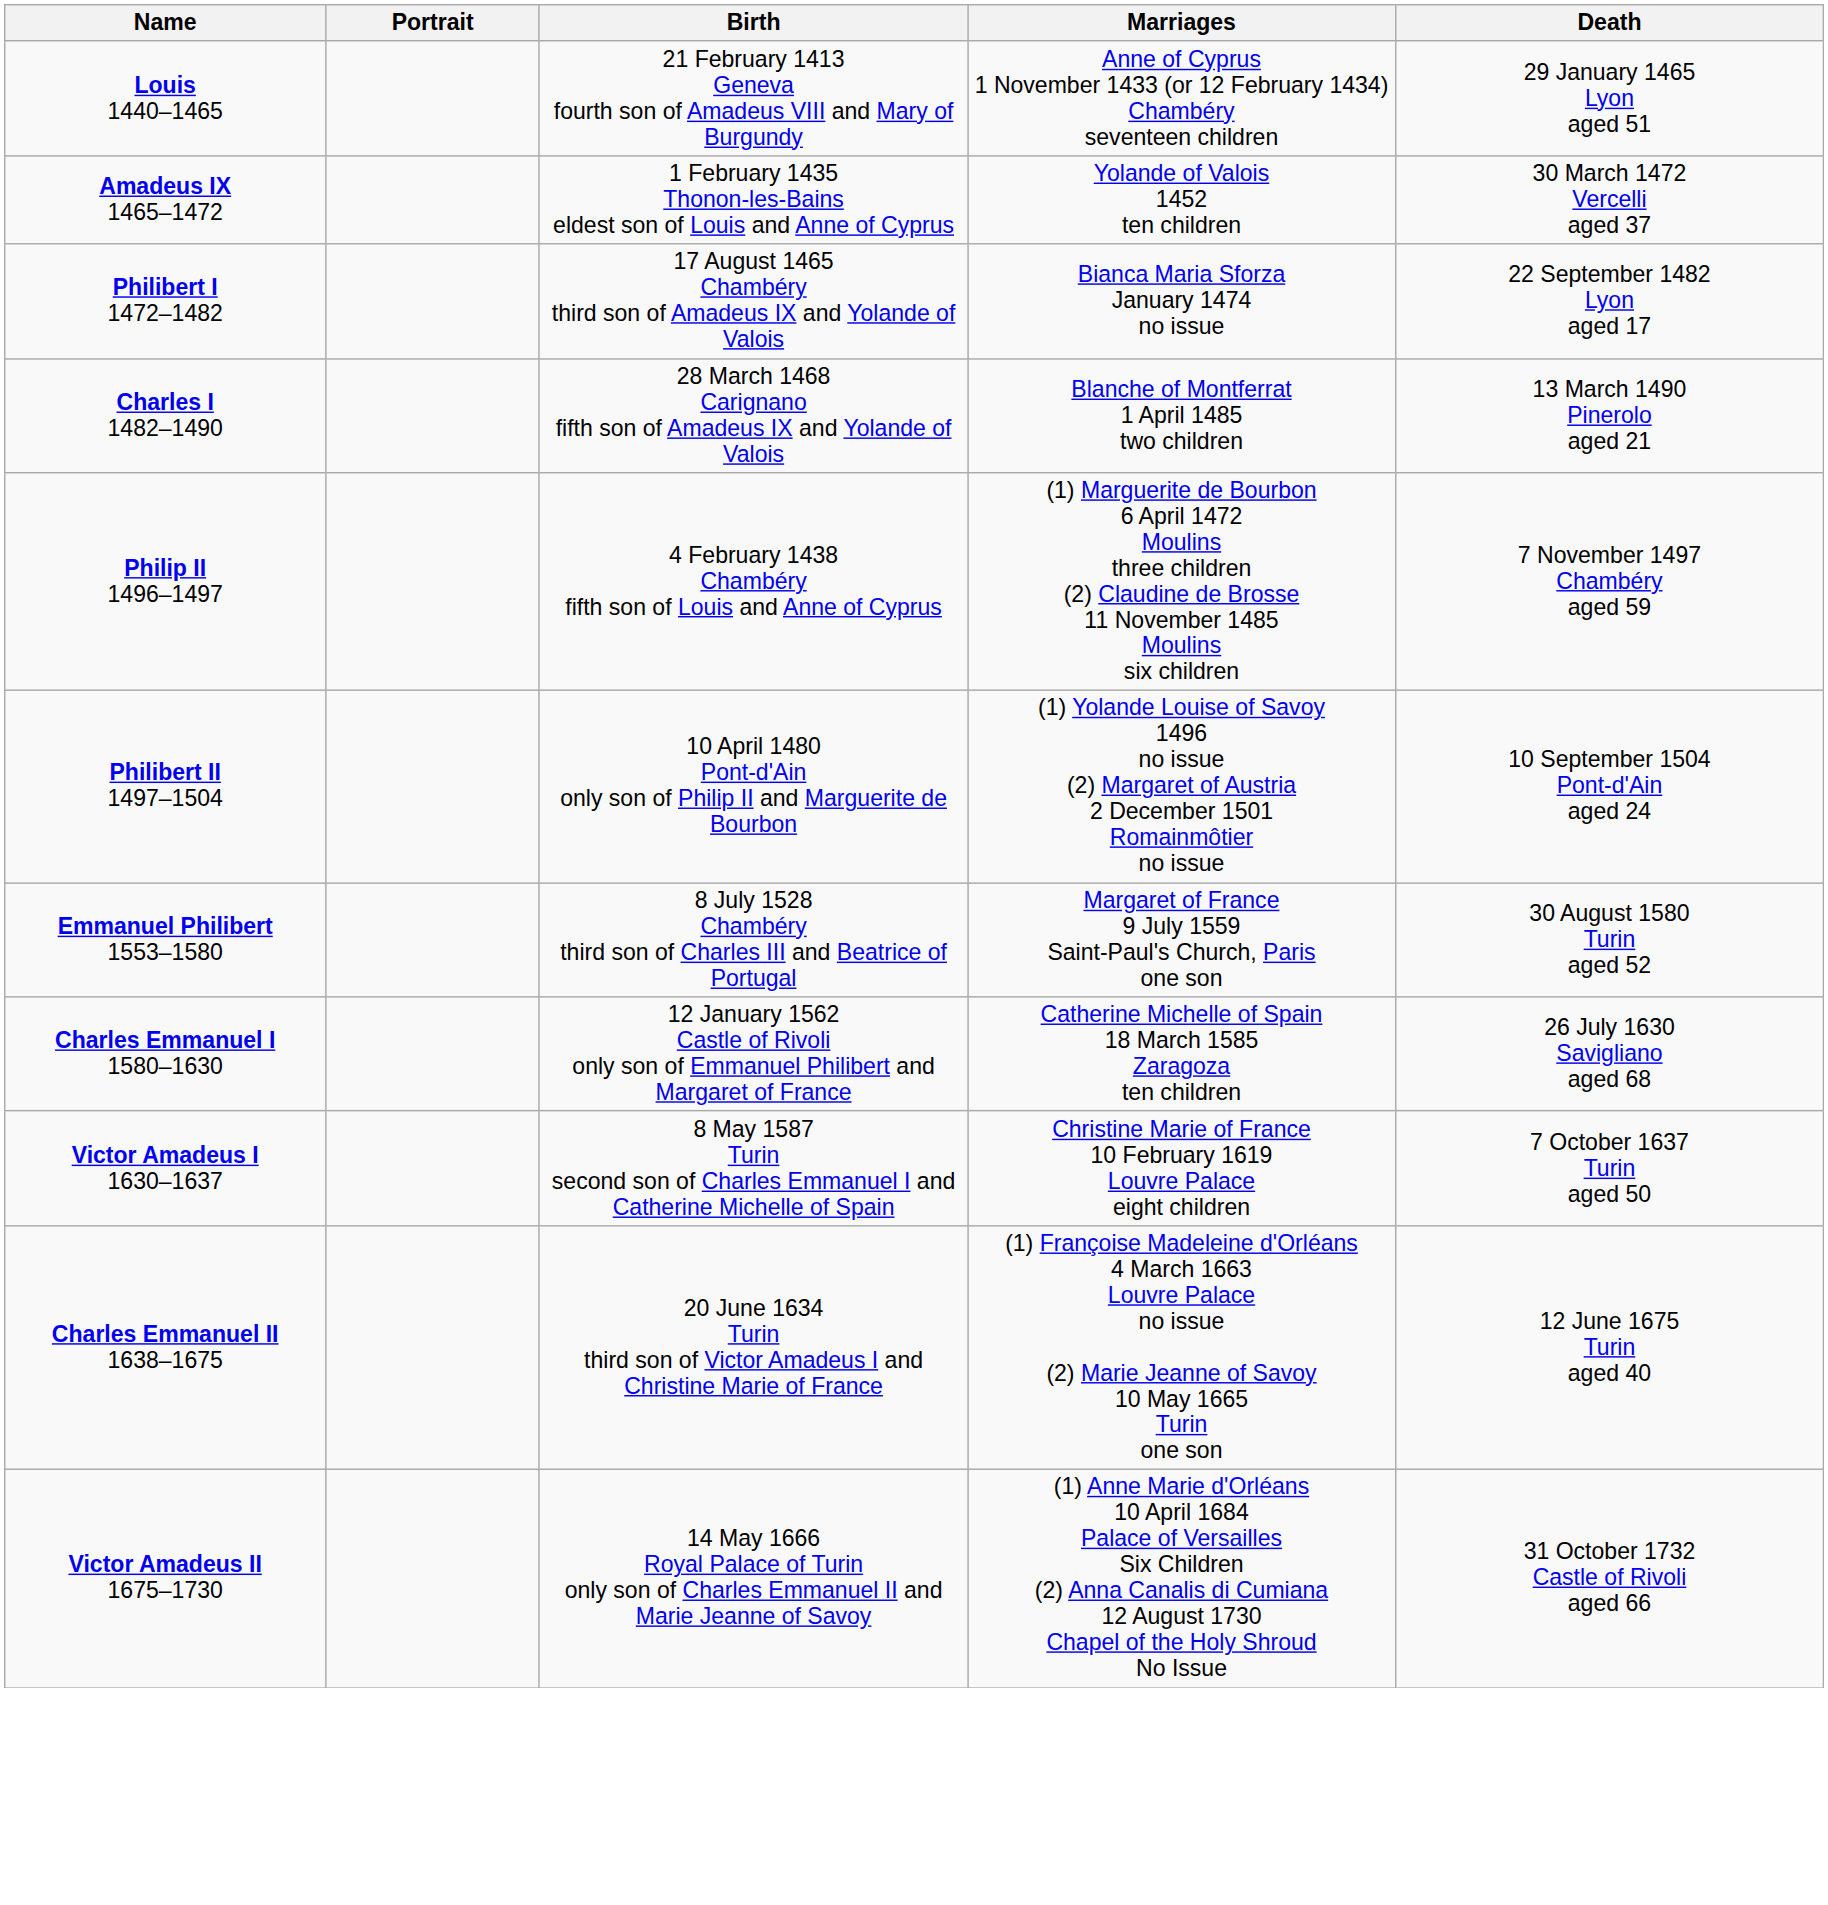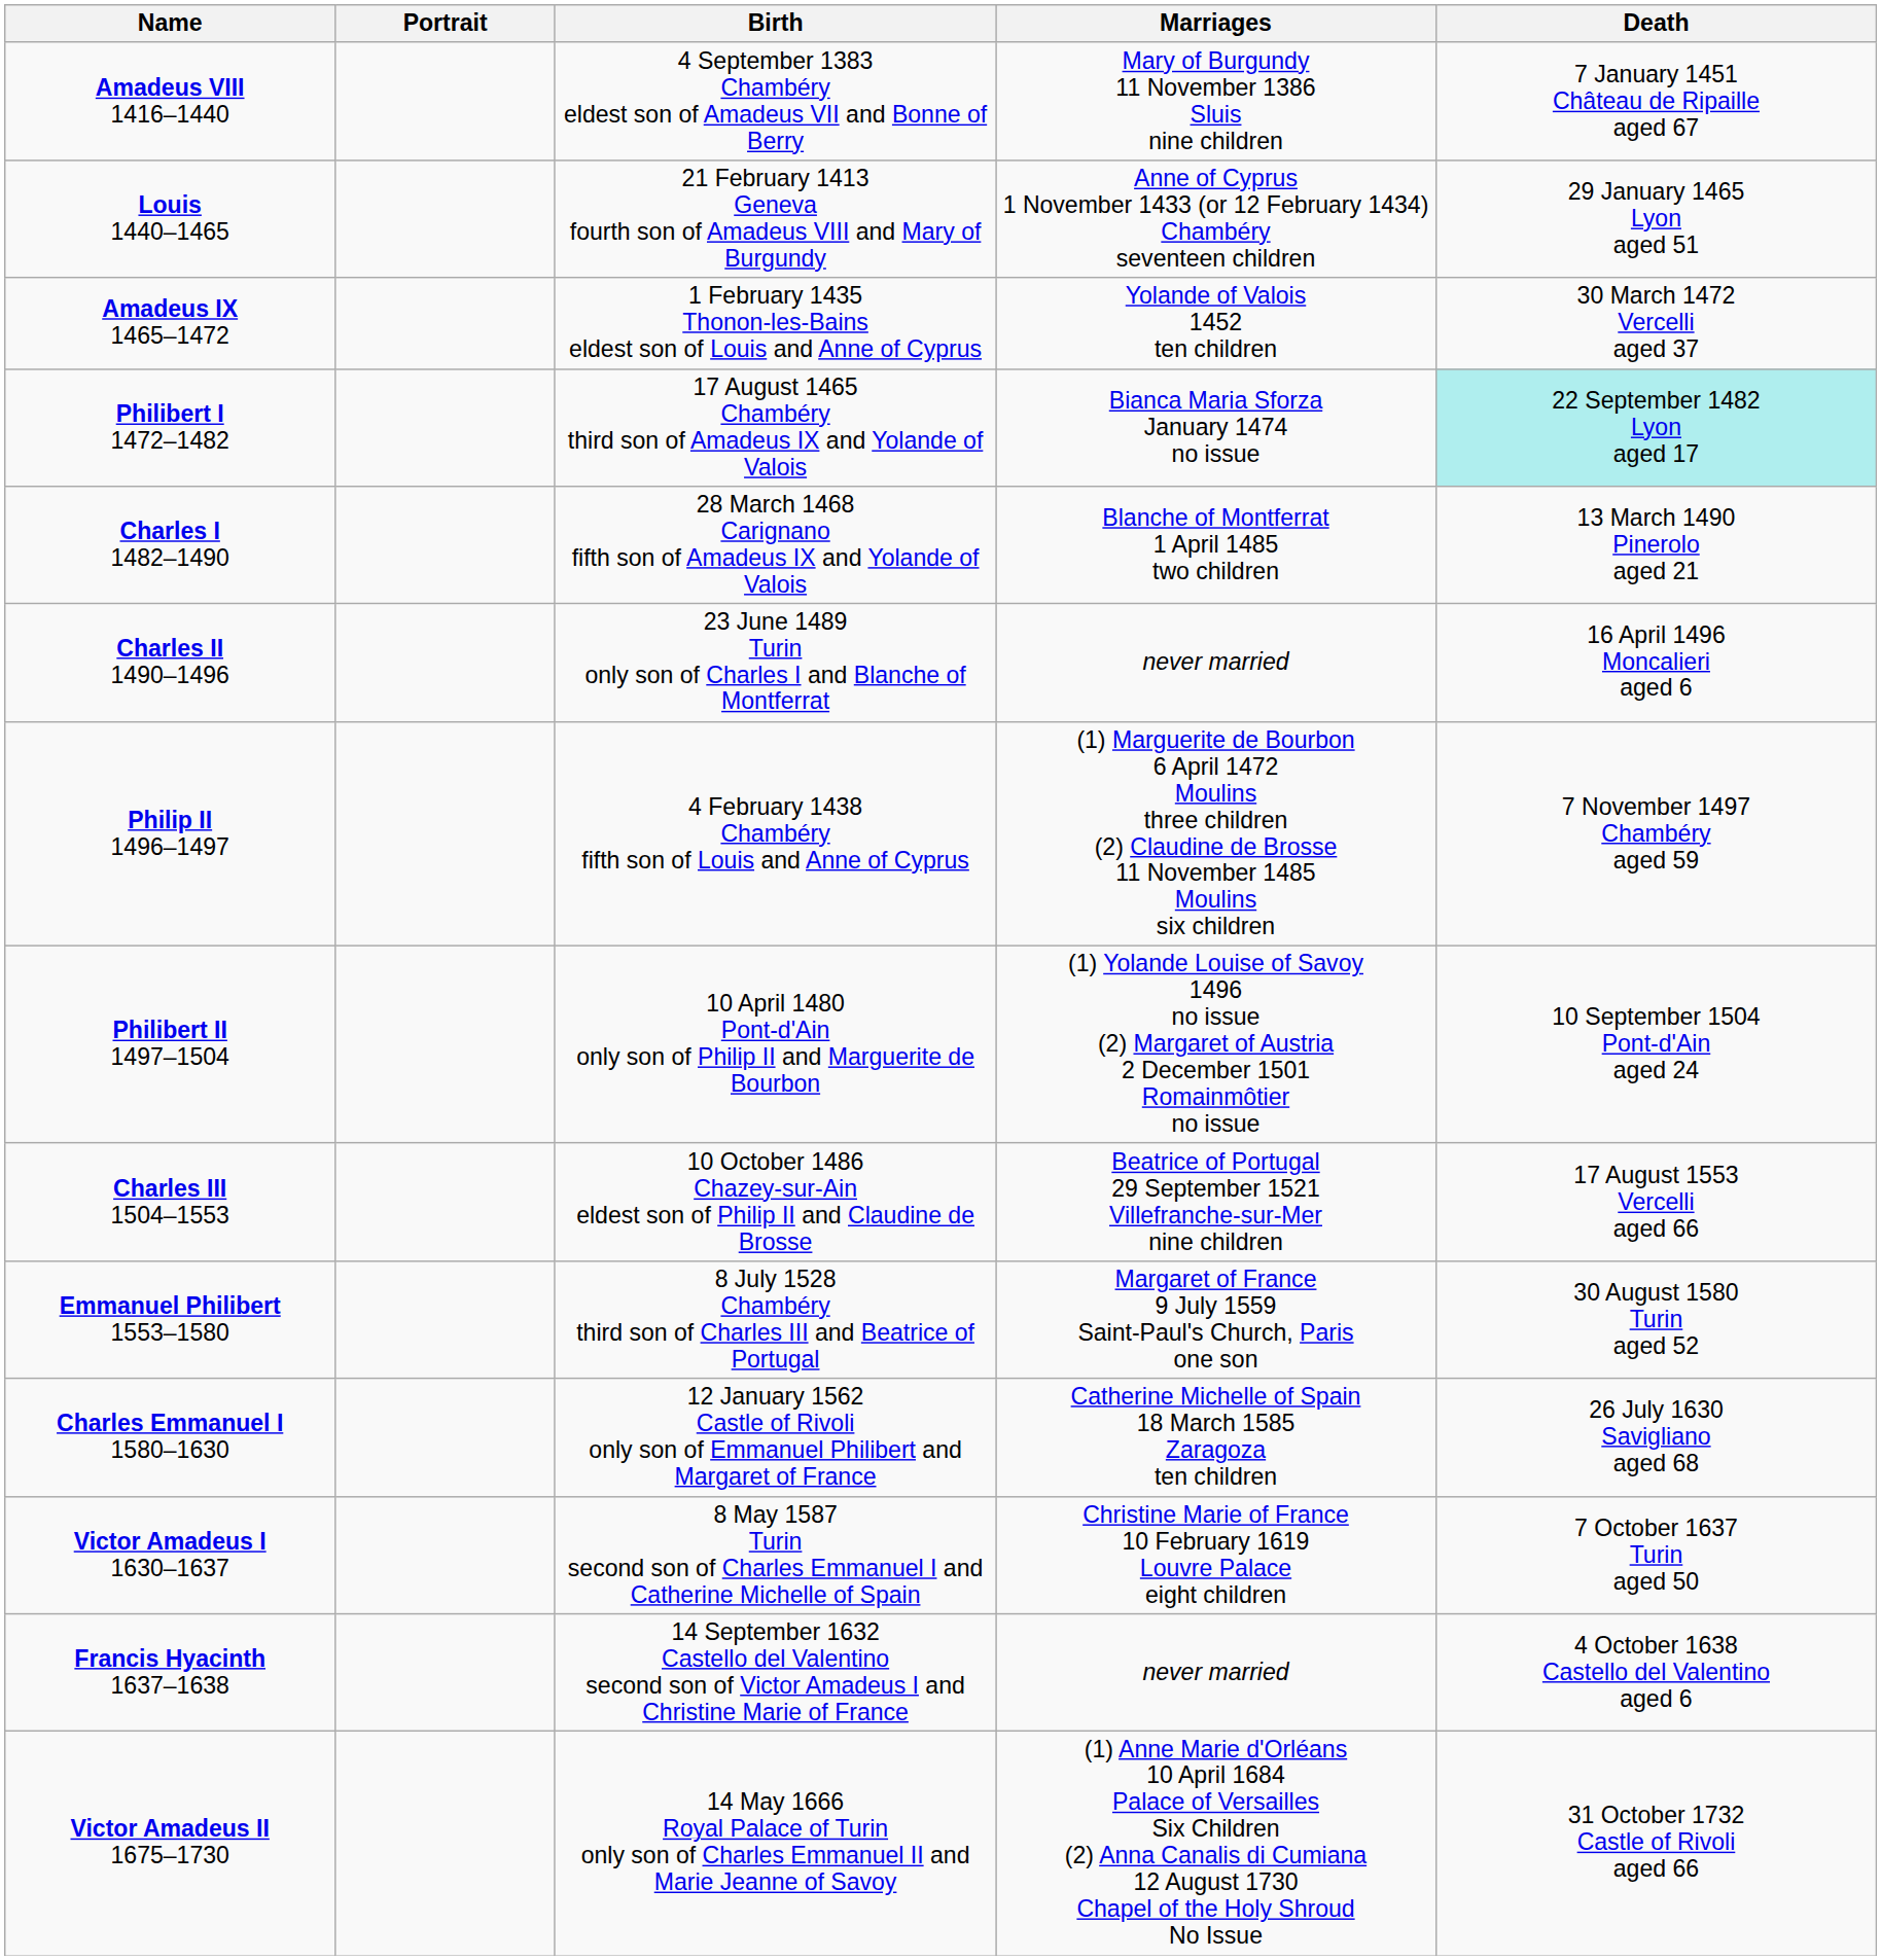+ row: Amadeus VIII 1416–1440 | 4 September 1383 Chambéry eldest son of Amadeus VII and Bonne of Berry | Mary of Burgundy 11 November 1386 Sluis nine children | 7 January 1451 Château de Ripaille aged 67
Philibert I 1472–1482 | Death: no background -> paleturquoise background
+ row: Charles II 1490–1496 | 23 June 1489 Turin only son of Charles I and Blanche of Montferrat | never married | 16 April 1496 Moncalieri aged 6
+ row: Charles III 1504–1553 | 10 October 1486 Chazey-sur-Ain eldest son of Philip II and Claudine de Brosse | Beatrice of Portugal 29 September 1521 Villefranche-sur-Mer nine children | 17 August 1553 Vercelli aged 66
+ row: Francis Hyacinth 1637–1638 | 14 September 1632 Castello del Valentino second son of Victor Amadeus I and Christine Marie of France | never married | 4 October 1638 Castello del Valentino aged 6
- row: Charles Emmanuel II 1638–1675 | 20 June 1634 Turin third son of Victor Amadeus I and Christine Marie of France | (1) Françoise Madeleine d'Orléans 4 March 1663 Louvre Palace no issue (2) Marie Jeanne of Savoy 10 May 1665 Turin one son | 12 June 1675 Turin aged 40
